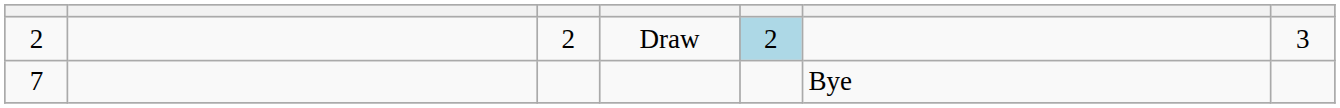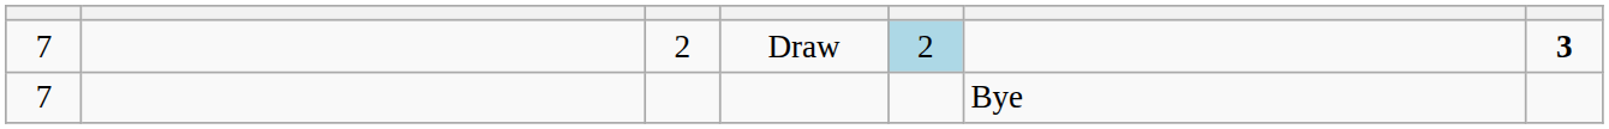Draw | column 1: 2 -> 7
Draw | column 7: normal -> bold
